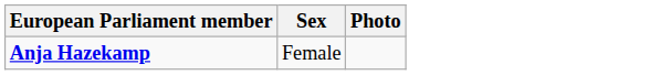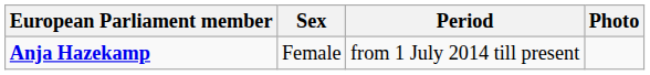+ column: Period | from 1 July 2014 till present
